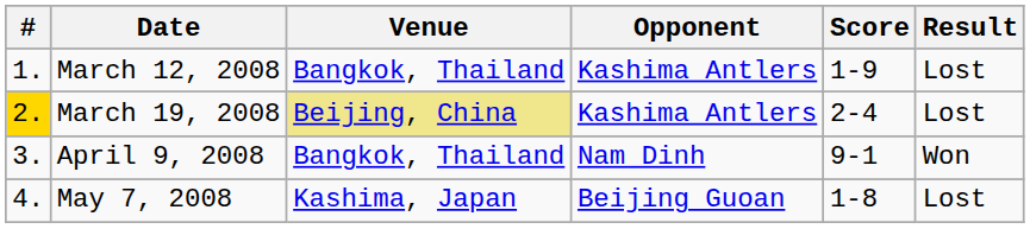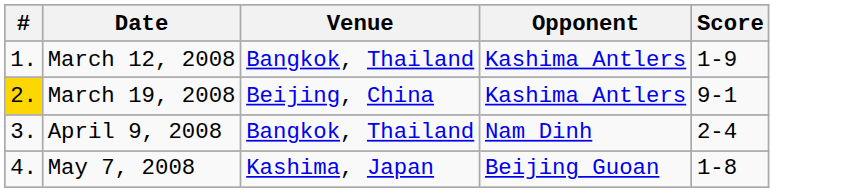- column: Result | Lost | Lost | Won | Lost
March 19, 2008 | Venue: khaki background -> no background
March 19, 2008 | Score: 2-4 -> 9-1
April 9, 2008 | Score: 9-1 -> 2-4
